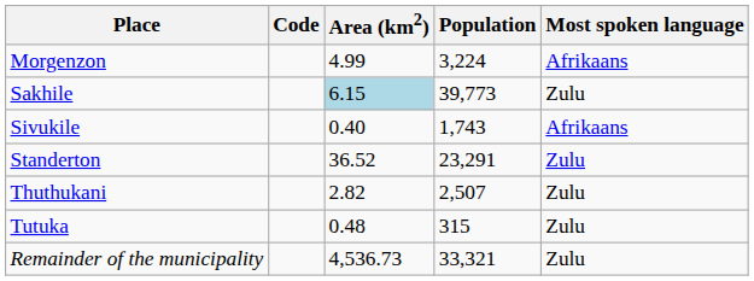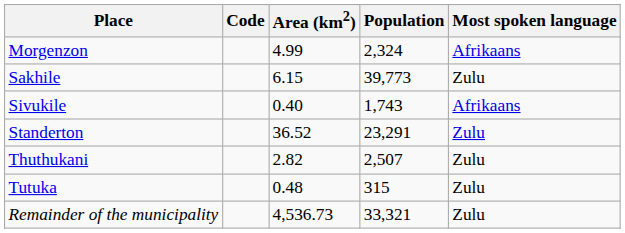Morgenzon | Population: 3,224 -> 2,324
Sakhile | Area (km2): lightblue background -> no background
